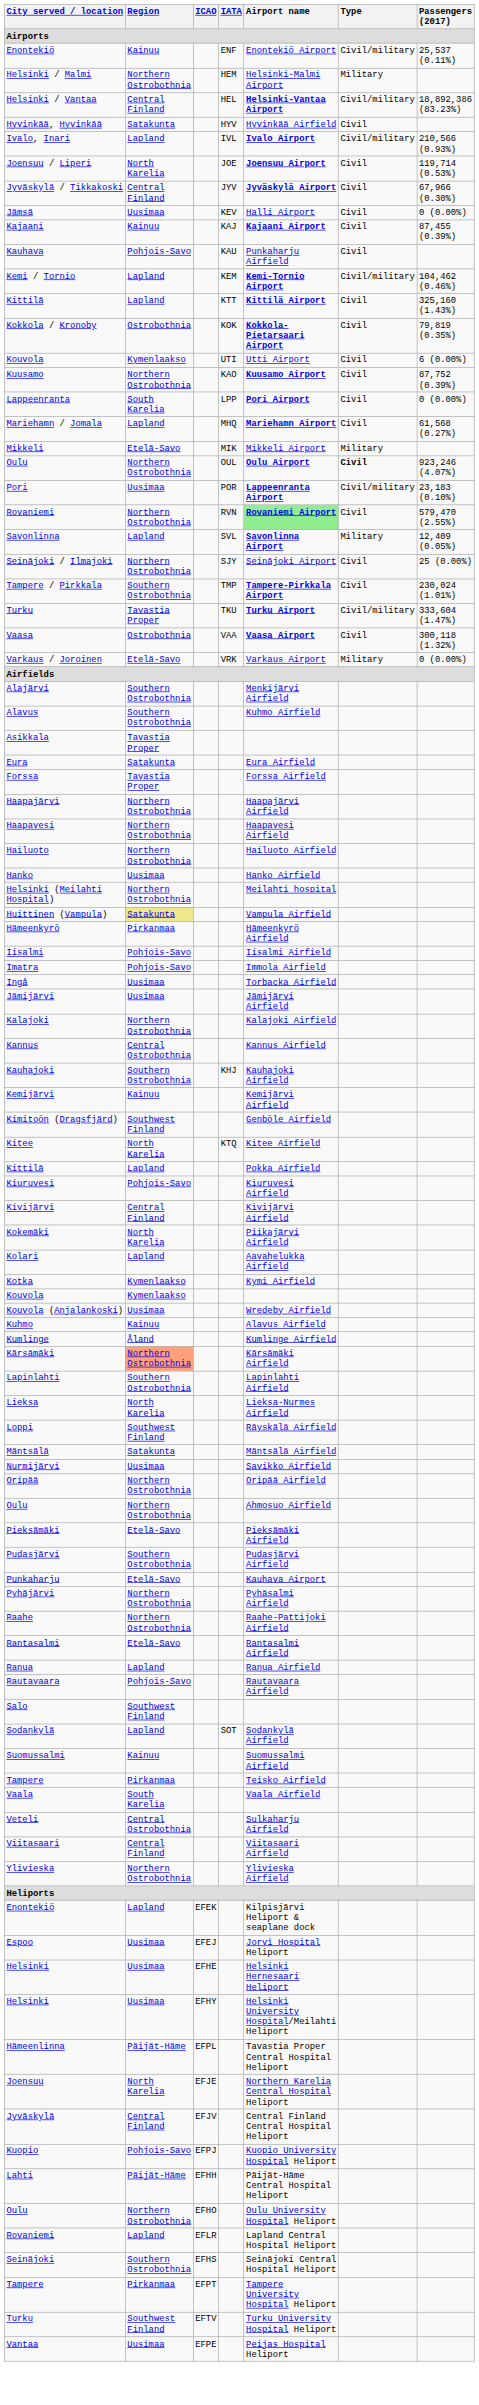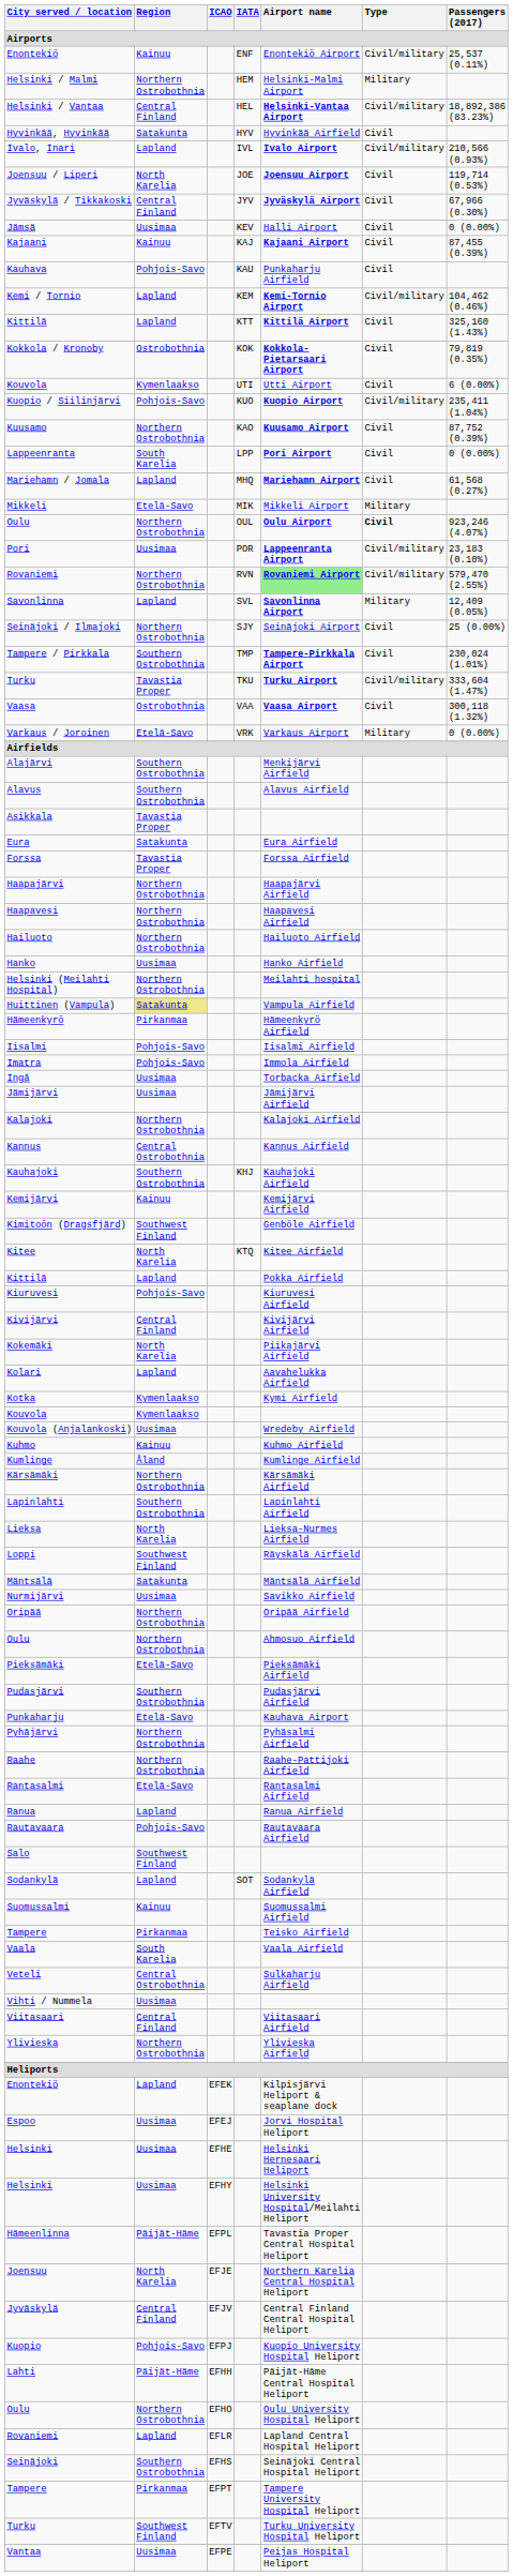+ row: Kuopio / Siilinjärvi | Pohjois-Savo | KUO | Kuopio Airport | Civil/military | 235,411 (1.04%)
Rovaniemi / RVN | Type: Civil -> Civil/military
Alavus | Airport name: Kuhmo Airfield -> Alavus Airfield
Kuhmo | Airport name: Alavus Airfield -> Kuhmo Airfield
Kärsämäki | Region: lightsalmon background -> no background
+ row: Vihti / Nummela | Uusimaa
